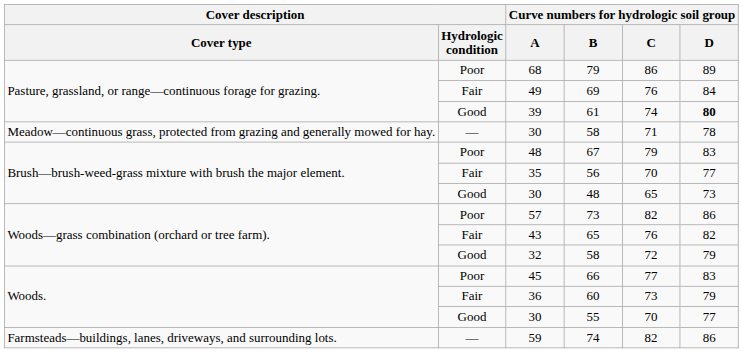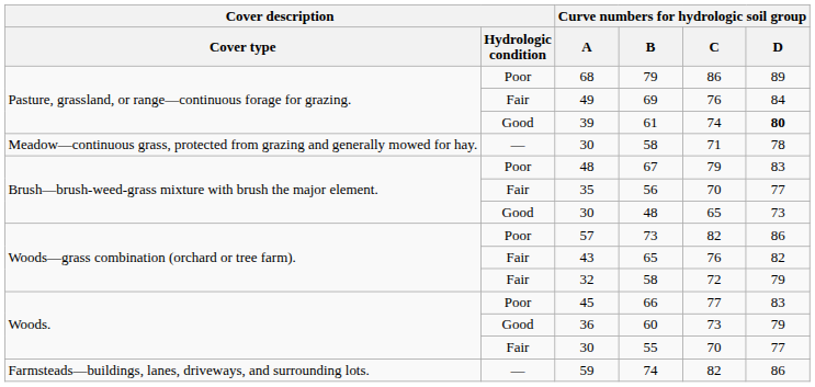32 / 58 | Cover description / Hydrologic condition: Good -> Fair
60 | Cover description / Hydrologic condition: Fair -> Good
55 | Cover description / Hydrologic condition: Good -> Fair
